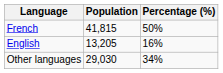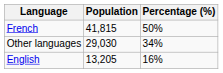rows swapped: English <-> Other languages
